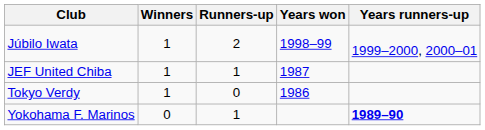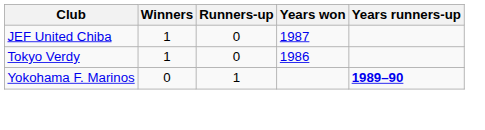- row: Júbilo Iwata | 1 | 2 | 1998–99 | 1999–2000, 2000–01
JEF United Chiba | Runners-up: 1 -> 0
